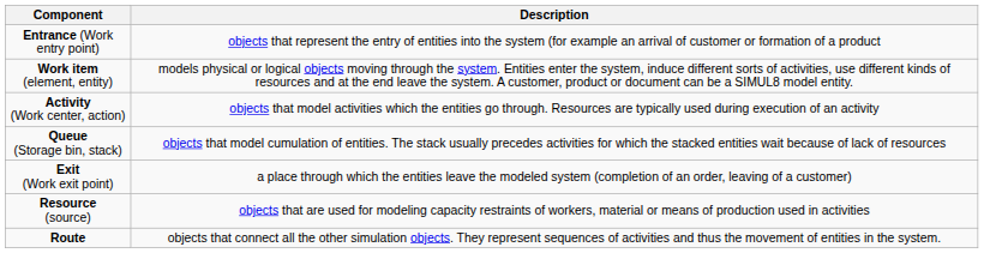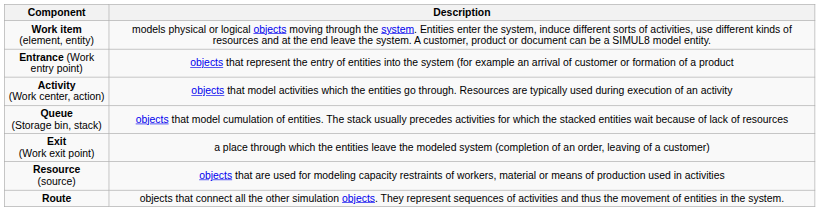rows swapped: Work item (element, entity) <-> Entrance (Work entry point)
